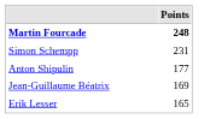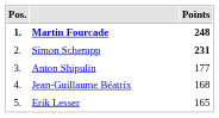+ column: Pos. | 1. | 2. | 3. | 4. | 5.
Simon Schempp | Points: normal -> bold
Jean-Guillaume Béatrix | Points: 169 -> 168
